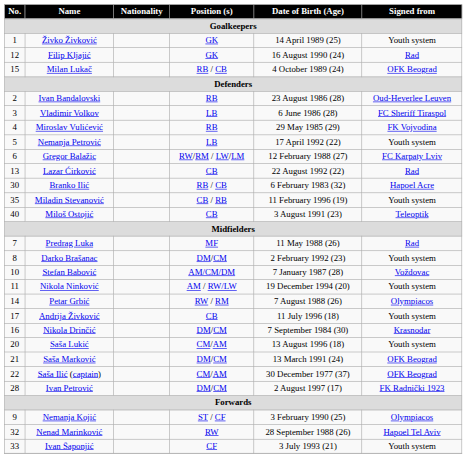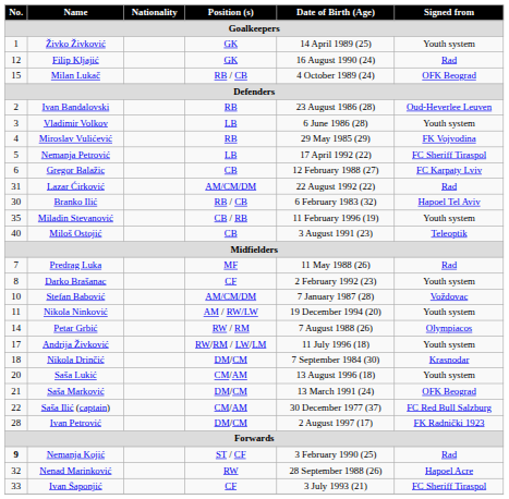Vladimir Volkov | Signed from: FC Sheriff Tiraspol -> Youth system
Nemanja Petrović | Signed from: Youth system -> FC Sheriff Tiraspol
Gregor Balažic | Position (s): RW/RM / LW/LM -> CB
Lazar Ćirković | No.: 13 -> 31
Lazar Ćirković | Position (s): CB -> AM/CM/DM
Branko Ilić | Signed from: Hapoel Acre -> Hapoel Tel Aviv
Darko Brašanac | Position (s): DM/CM -> CF
Andrija Živković | Position (s): CB -> RW/RM / LW/LM
Nikola Drinčić | No.: 16 -> 18
Saša Ilić (captain) | Signed from: OFK Beograd -> FC Red Bull Salzburg
Nemanja Kojić | No.: normal -> bold
Nemanja Kojić | Signed from: Olympiacos -> Rad
Nenad Marinković | Signed from: Hapoel Tel Aviv -> Hapoel Acre
Ivan Šaponjić | Signed from: Youth system -> FC Sheriff Tiraspol
